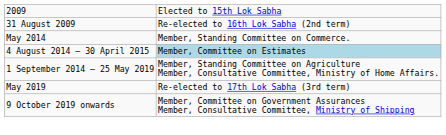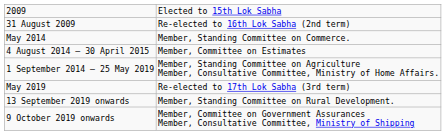4 August 2014 – 30 April 2015 | column 2: lightblue background -> no background
+ row: 13 September 2019 onwards | Member, Standing Committee on Rural Development.
